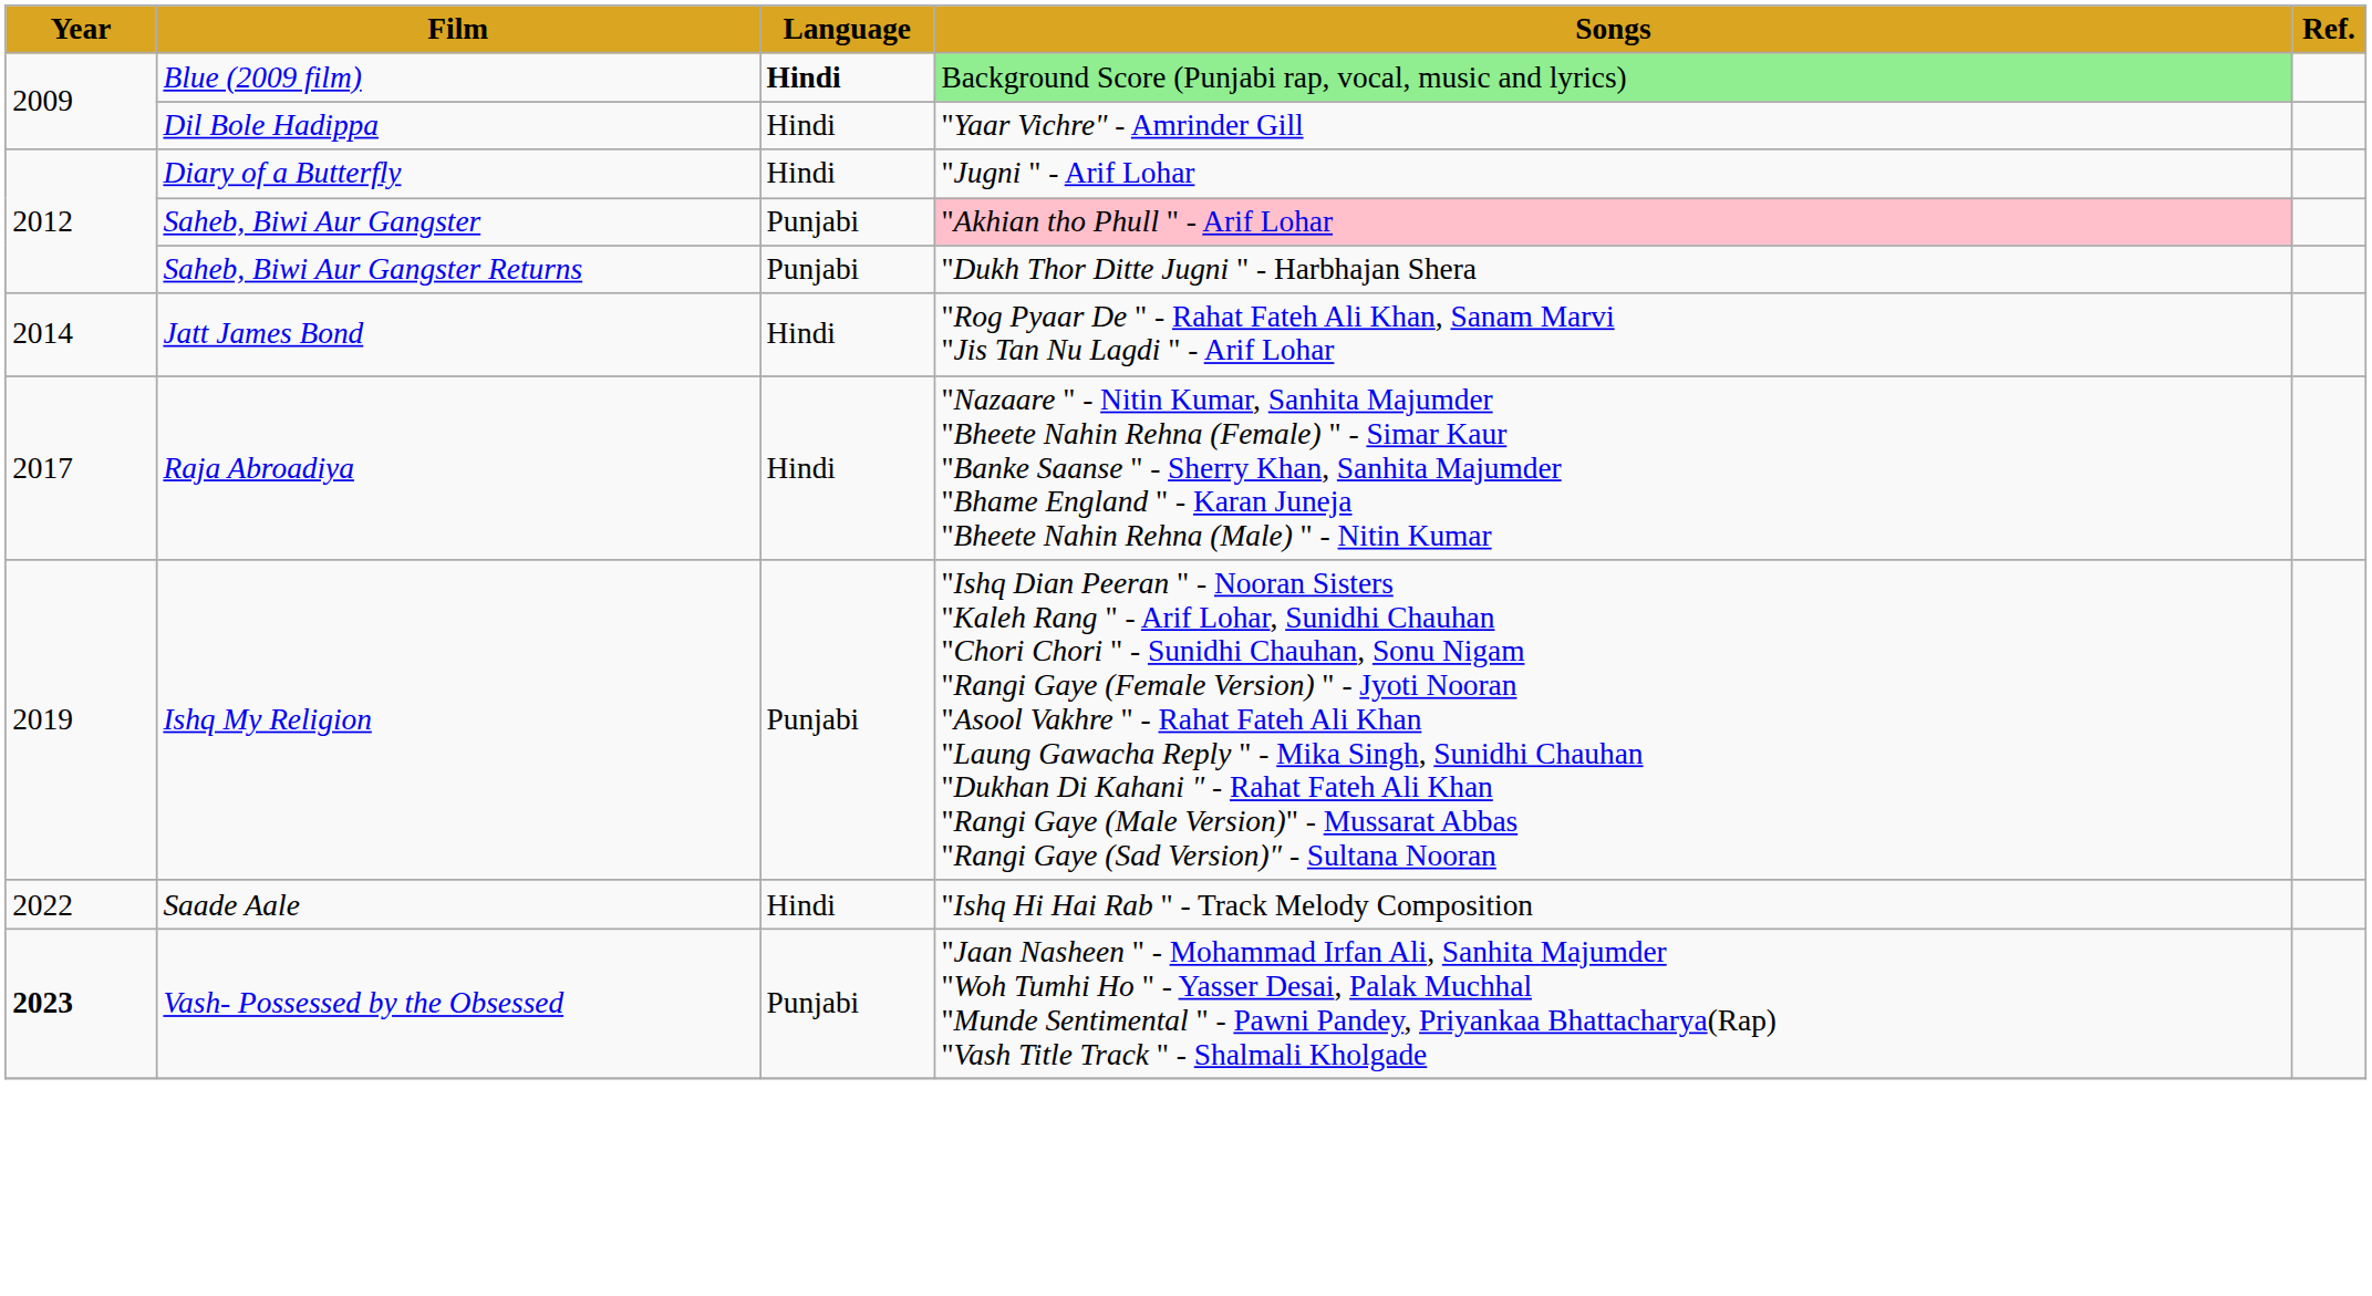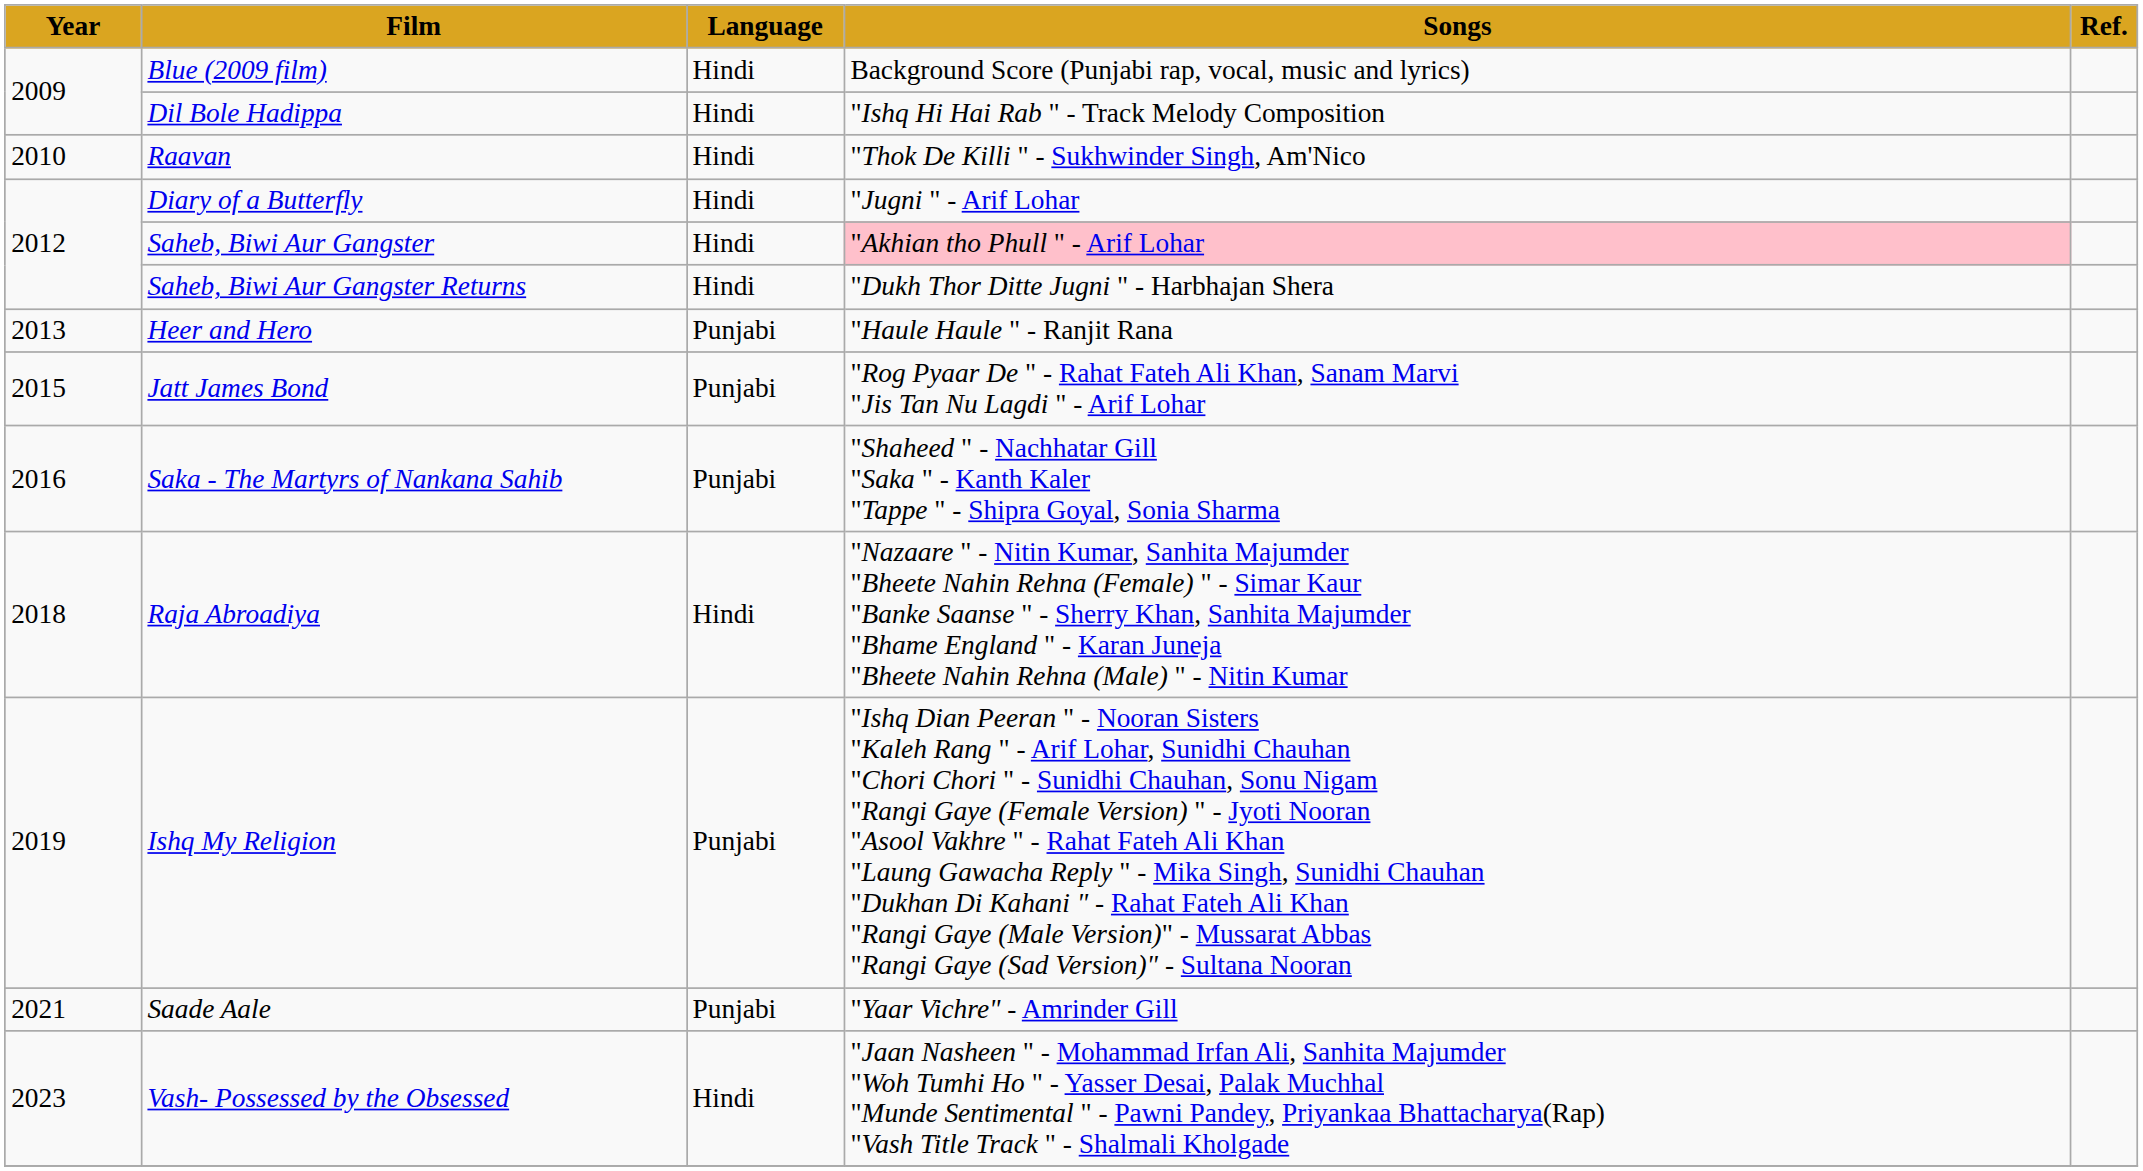Blue (2009 film) | Language: bold -> normal
Blue (2009 film) | Songs: lightgreen background -> no background
Dil Bole Hadippa | Songs: "Yaar Vichre" - Amrinder Gill -> "Ishq Hi Hai Rab " - Track Melody Composition
+ row: 2010 | Raavan | Hindi | "Thok De Killi " - Sukhwinder Singh, Am'Nico
Saheb, Biwi Aur Gangster | Language: Punjabi -> Hindi
Saheb, Biwi Aur Gangster Returns | Language: Punjabi -> Hindi
+ row: 2013 | Heer and Hero | Punjabi | "Haule Haule " - Ranjit Rana
Jatt James Bond | Year: 2014 -> 2015
Jatt James Bond | Language: Hindi -> Punjabi
+ row: 2016 | Saka - The Martyrs of Nankana Sahib | Punjabi | "Shaheed " - Nachhatar Gill "Saka " - Kanth Kaler "Tappe " - Shipra Goyal, Sonia Sharma
Raja Abroadiya | Year: 2017 -> 2018
Saade Aale | Year: 2022 -> 2021
Saade Aale | Language: Hindi -> Punjabi
Saade Aale | Songs: "Ishq Hi Hai Rab " - Track Melody Composition -> "Yaar Vichre" - Amrinder Gill
Vash- Possessed by the Obsessed | Year: bold -> normal
Vash- Possessed by the Obsessed | Language: Punjabi -> Hindi
